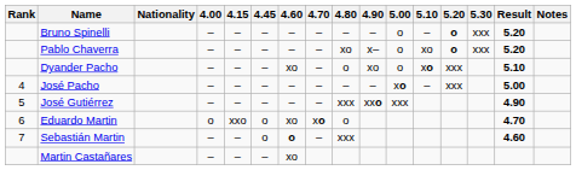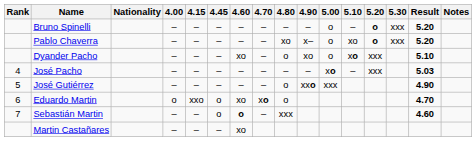José Pacho | Result: 5.00 -> 5.03
José Gutiérrez | 4.80: xxx -> o
